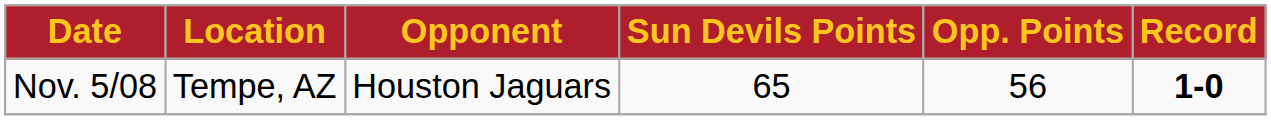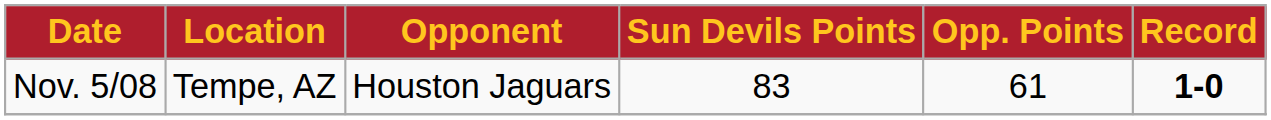Nov. 5/08 | Sun Devils Points: 65 -> 83
Nov. 5/08 | Opp. Points: 56 -> 61
